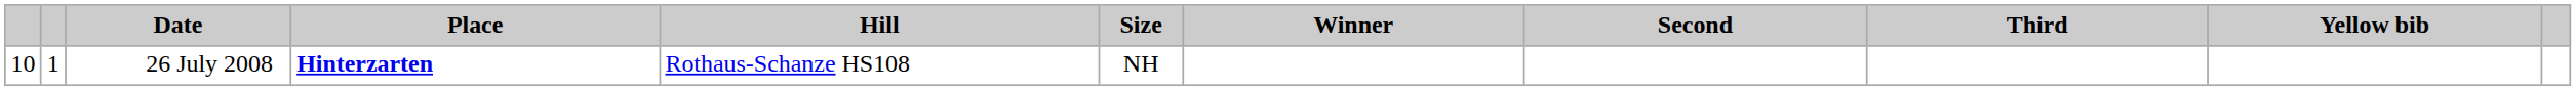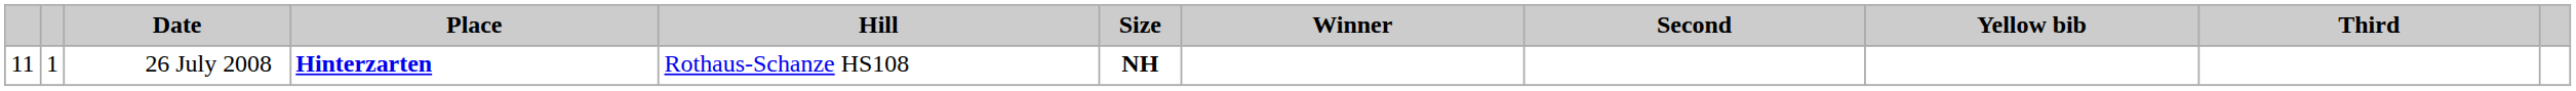columns swapped: Third <-> Yellow bib
26 July 2008 | column 1: 10 -> 11
26 July 2008 | Size: normal -> bold
